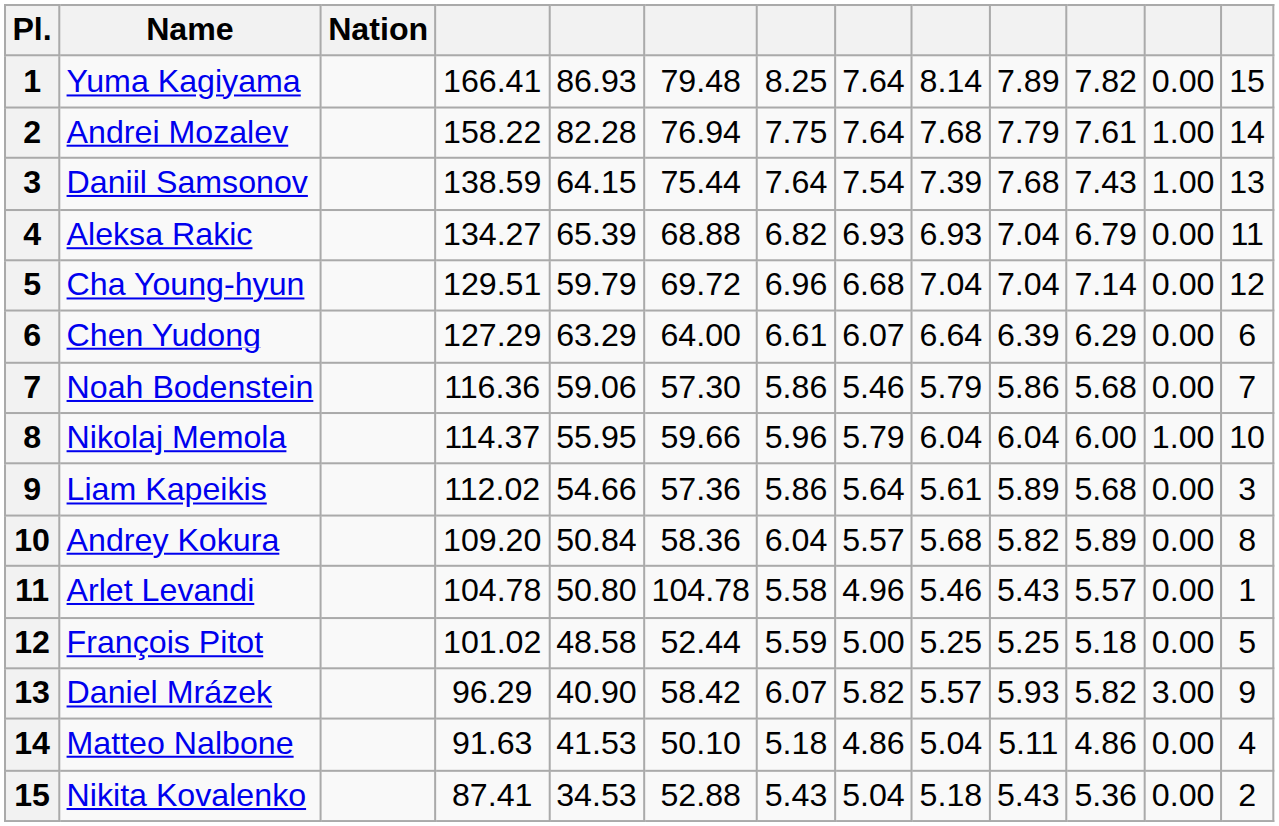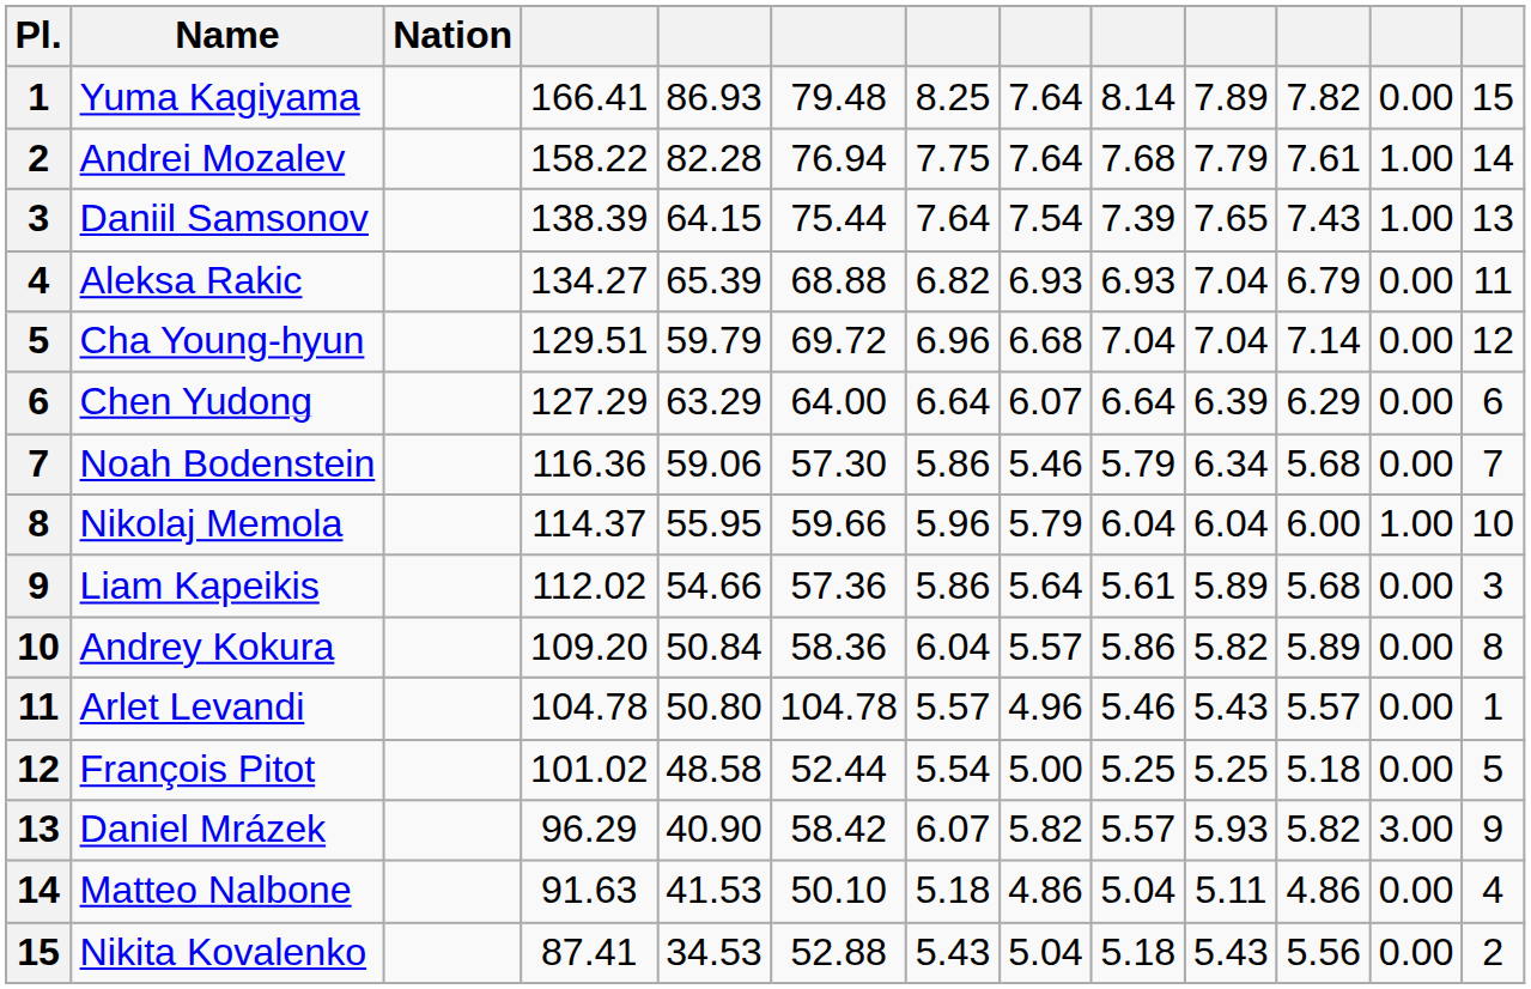Daniil Samsonov | column 4: 138.59 -> 138.39
Daniil Samsonov | column 10: 7.68 -> 7.65
Chen Yudong | column 7: 6.61 -> 6.64
Noah Bodenstein | column 10: 5.86 -> 6.34
Andrey Kokura | column 9: 5.68 -> 5.86
Arlet Levandi | column 7: 5.58 -> 5.57
François Pitot | column 7: 5.59 -> 5.54
Nikita Kovalenko | column 11: 5.36 -> 5.56
